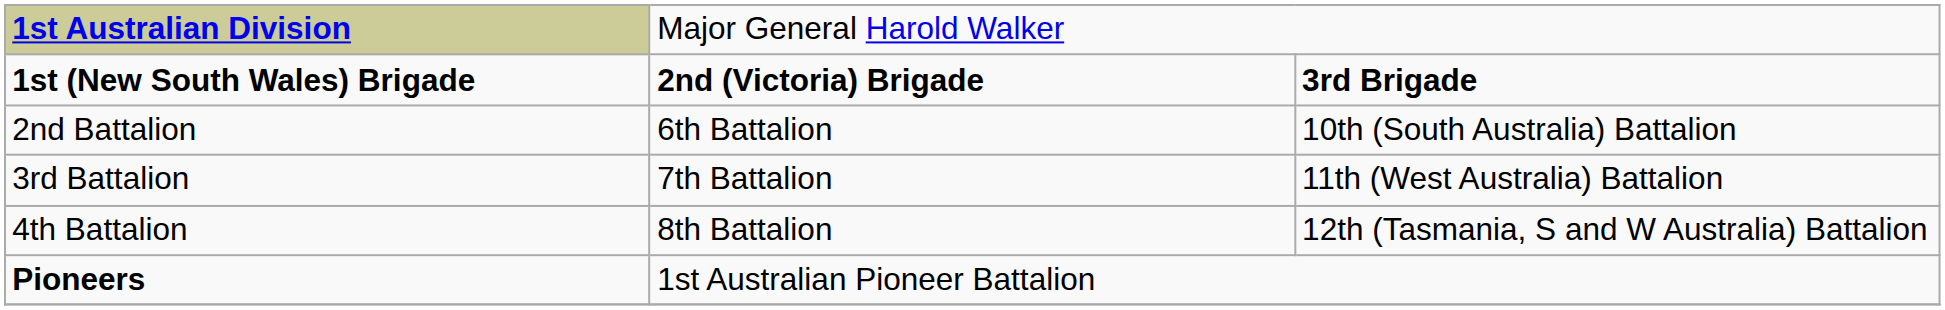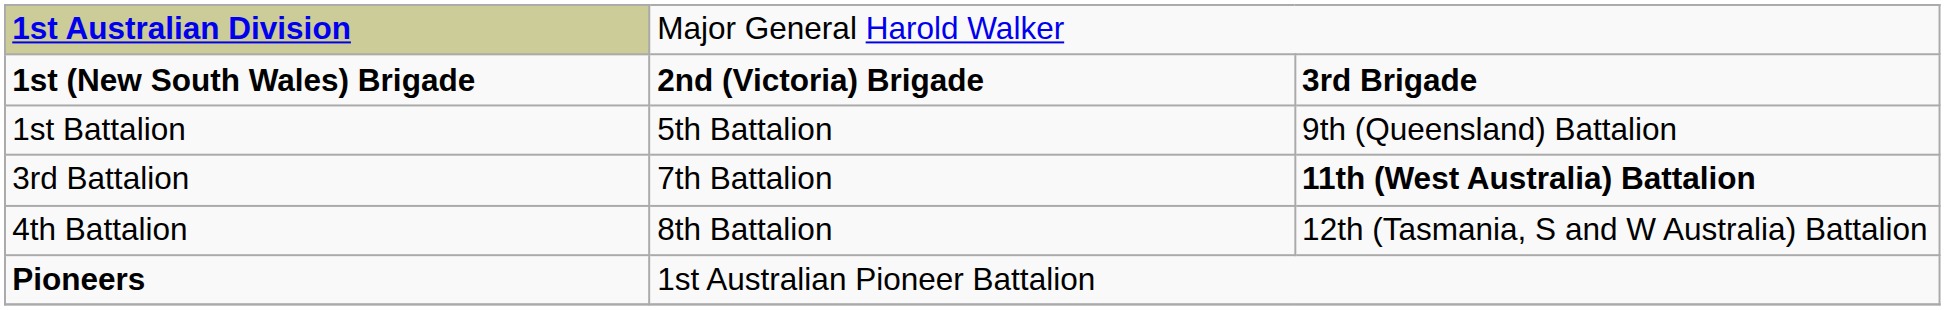+ row: 1st Battalion | 5th Battalion | 9th (Queensland) Battalion
- row: 2nd Battalion | 6th Battalion | 10th (South Australia) Battalion
3rd Battalion | column 3: normal -> bold
